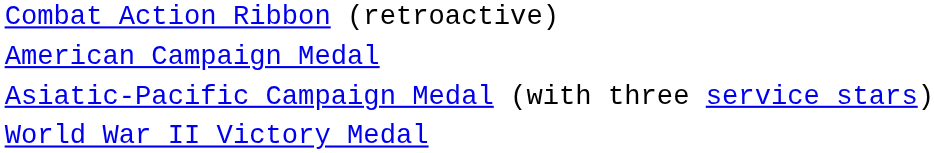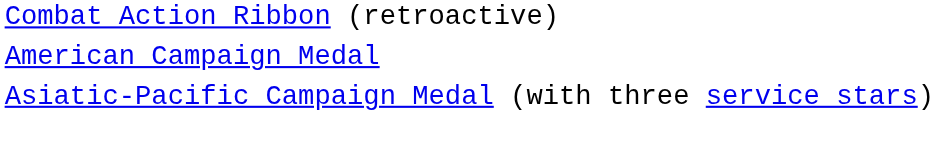- row: World War II Victory Medal
